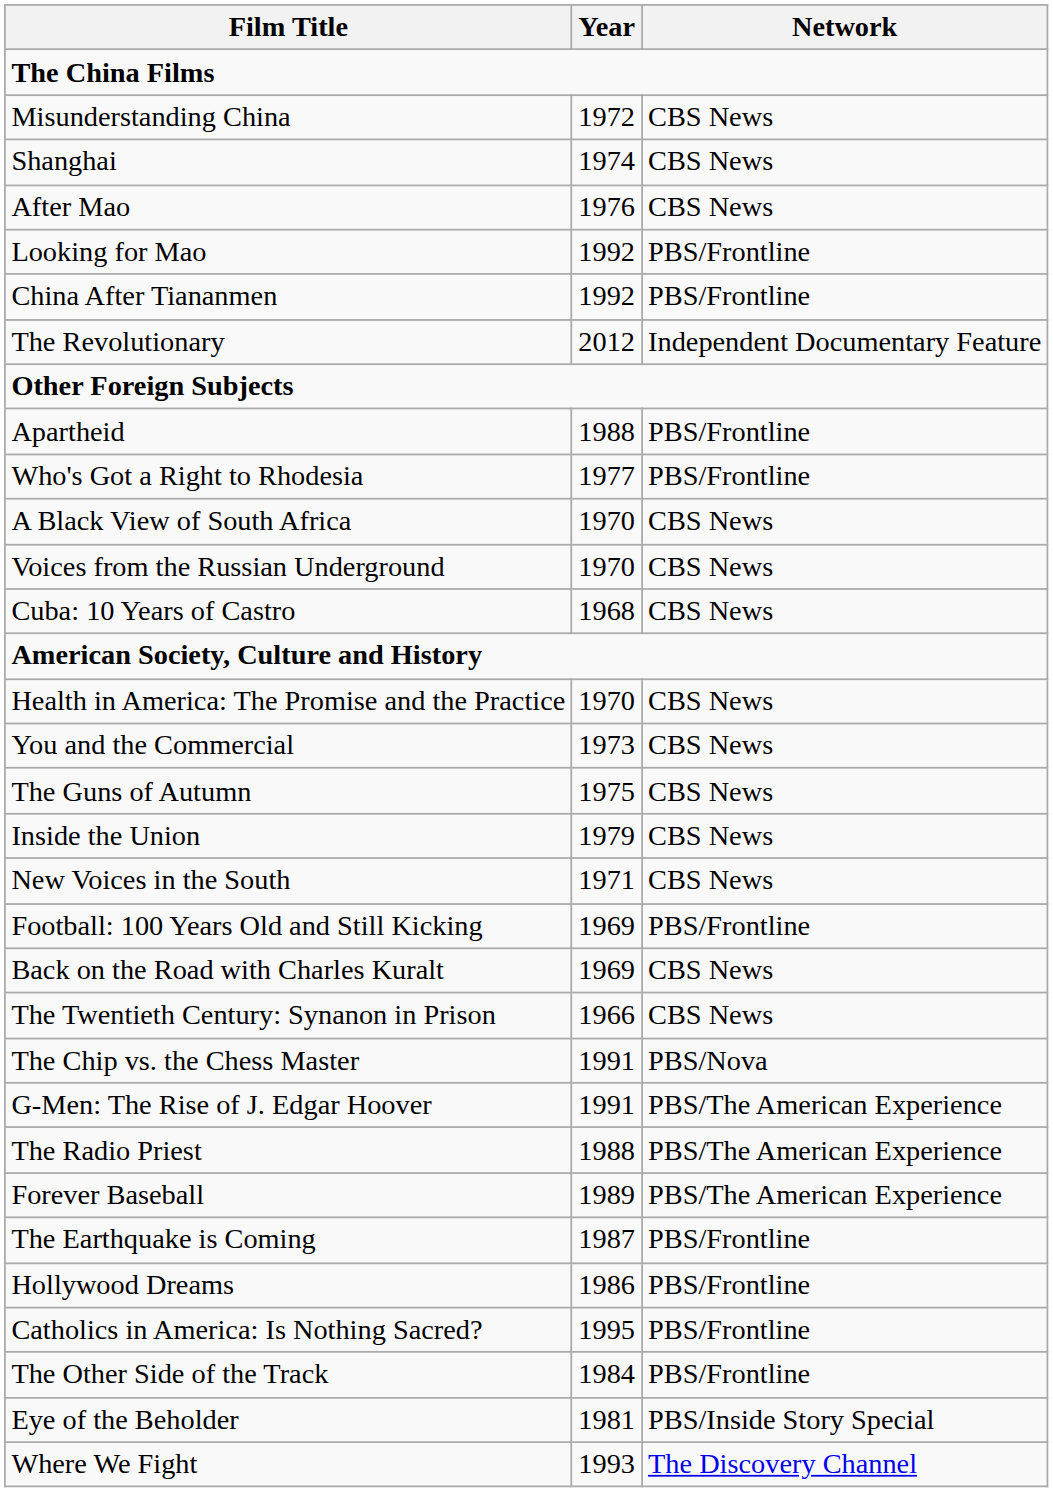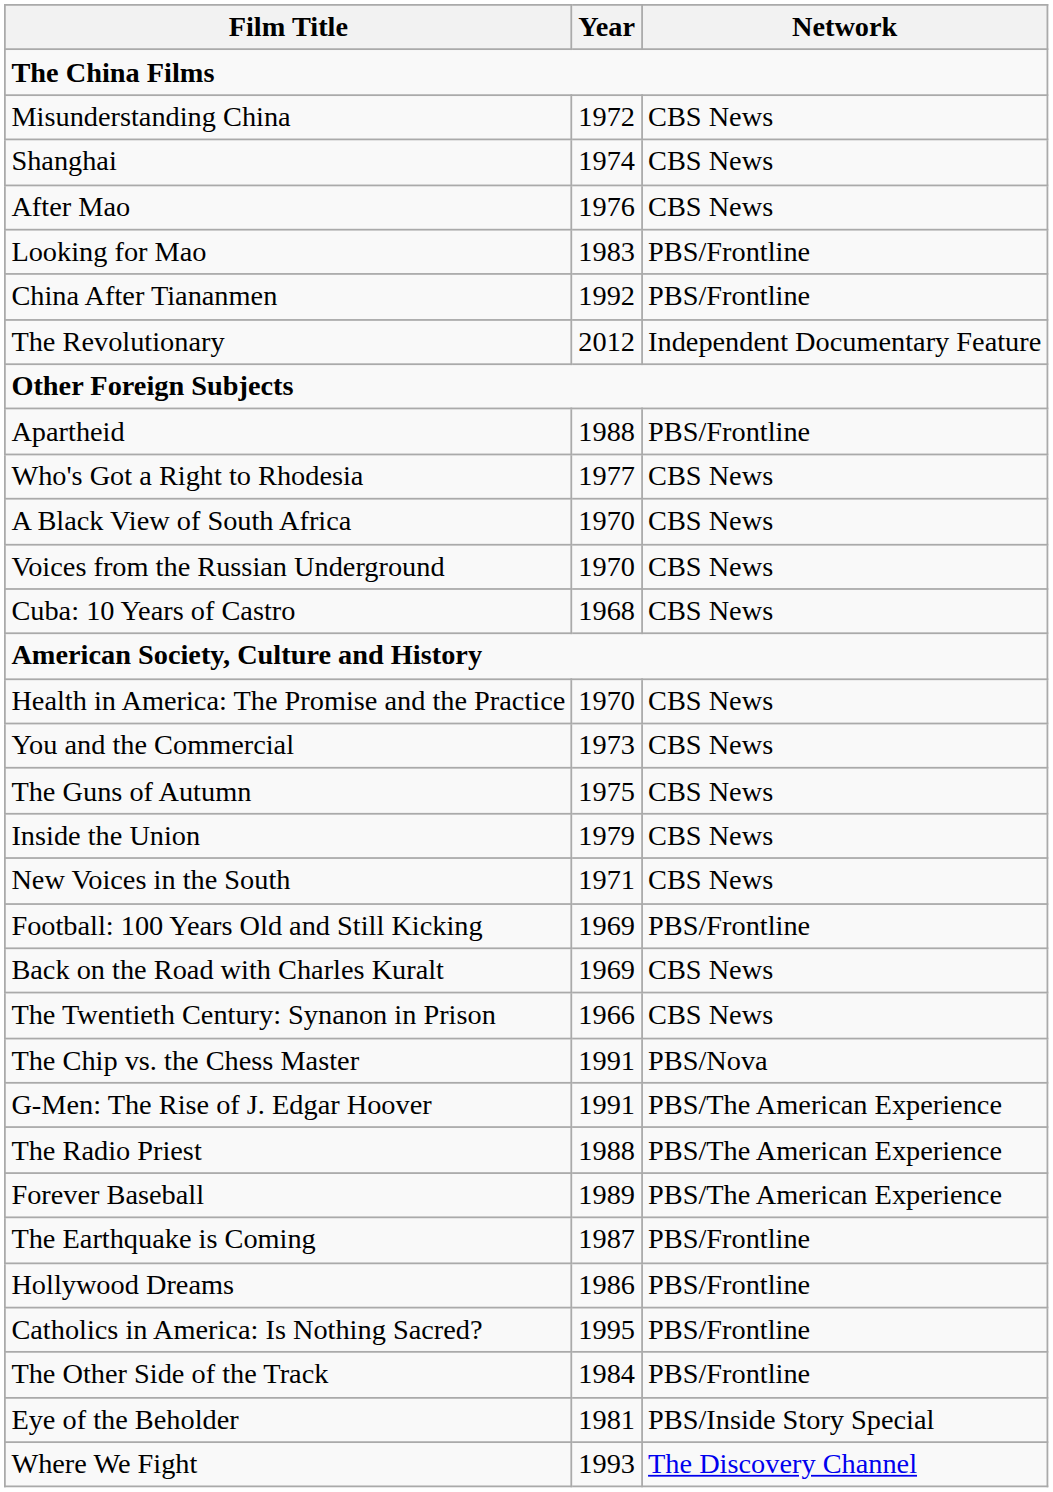Looking for Mao | Year: 1992 -> 1983
Who's Got a Right to Rhodesia | Network: PBS/Frontline -> CBS News
